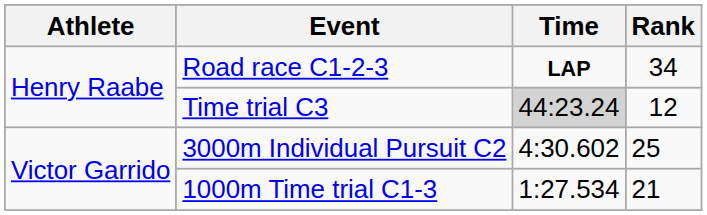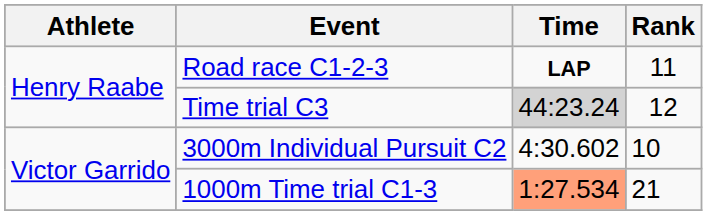Road race C1-2-3 | Rank: 34 -> 11
3000m Individual Pursuit C2 | Rank: 25 -> 10
1000m Time trial C1-3 | Time: no background -> lightsalmon background
